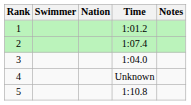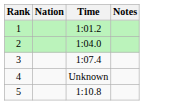- column: Swimmer
2 | Time: 1:07.4 -> 1:04.0
3 | Time: 1:04.0 -> 1:07.4
